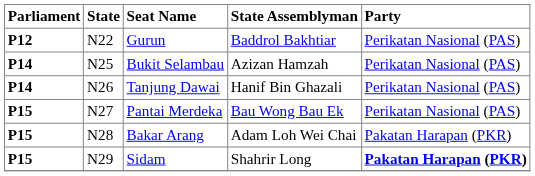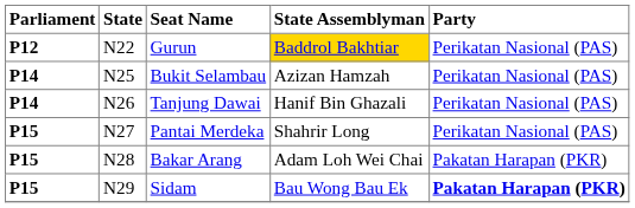Gurun | State Assemblyman: no background -> gold background
Pantai Merdeka | State Assemblyman: Bau Wong Bau Ek -> Shahrir Long
Sidam | State Assemblyman: Shahrir Long -> Bau Wong Bau Ek
